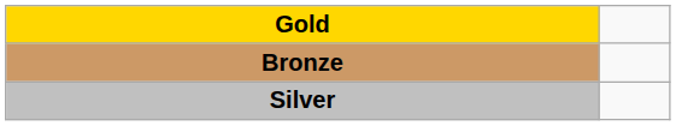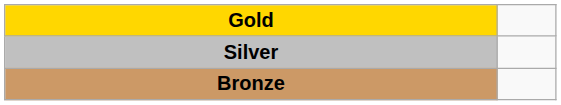rows swapped: Silver <-> Bronze
